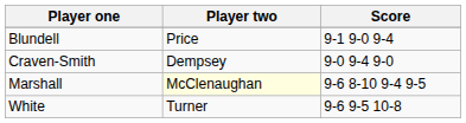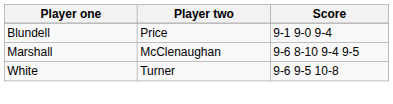- row: Craven-Smith | Dempsey | 9-0 9-4 9-0
Marshall | Player two: lightyellow background -> no background
